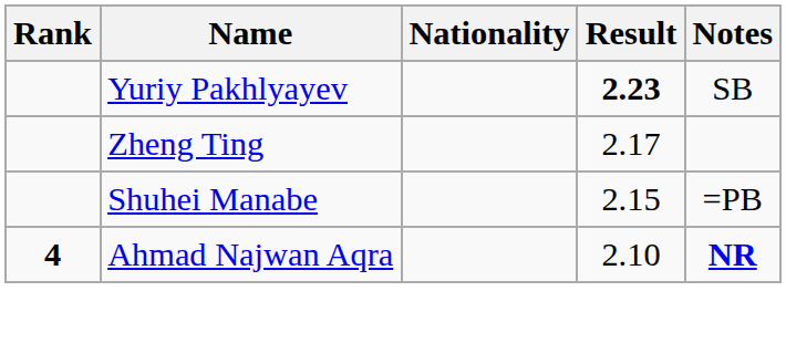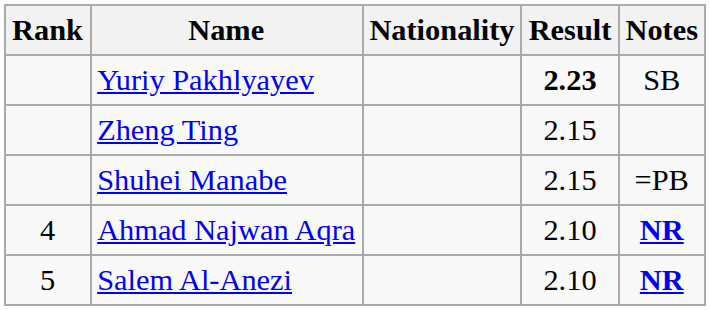Zheng Ting | Result: 2.17 -> 2.15
Ahmad Najwan Aqra | Rank: bold -> normal
+ row: 5 | Salem Al-Anezi | 2.10 | NR
